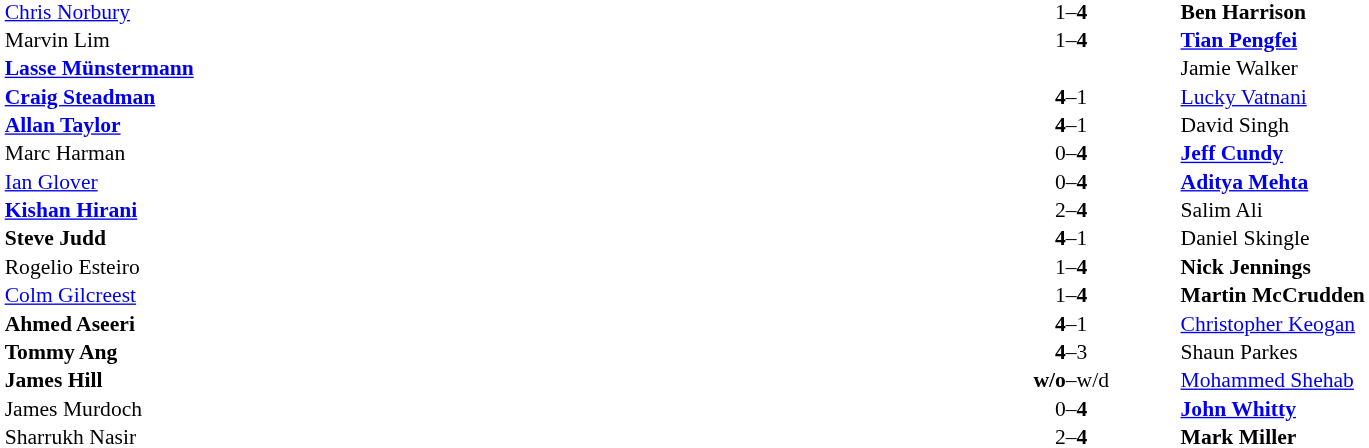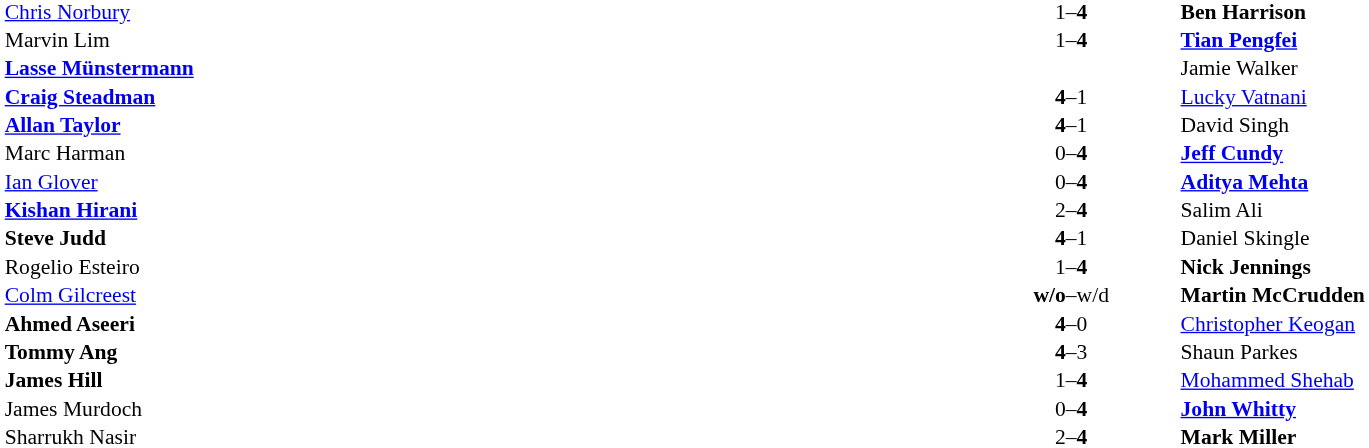Colm Gilcreest | column 2: 1–4 -> w/o–w/d
Ahmed Aseeri | column 2: 4–1 -> 4–0
James Hill | column 2: w/o–w/d -> 1–4
